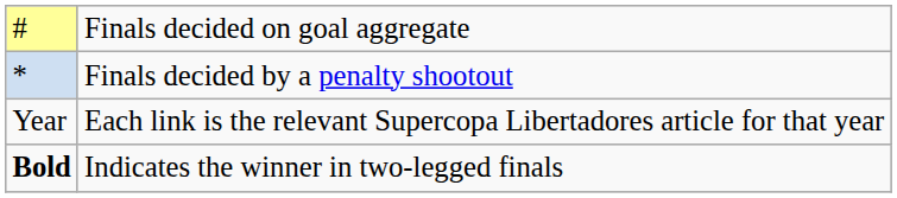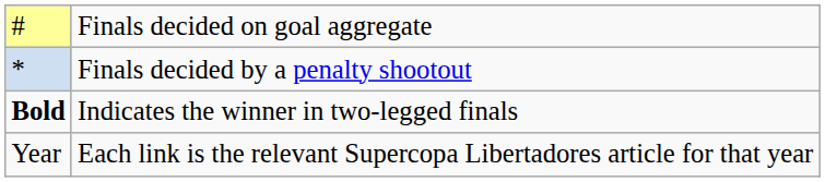rows swapped: Bold <-> Year
